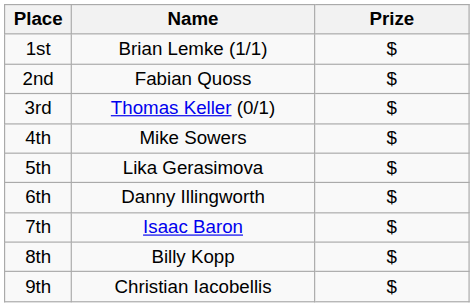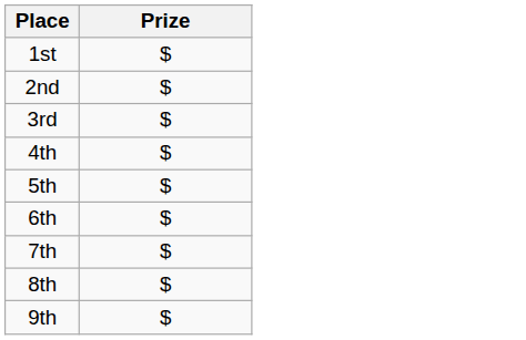- column: Name | Brian Lemke (1/1) | Fabian Quoss | Thomas Keller (0/1) | Mike Sowers | Lika Gerasimova | Danny Illingworth | Isaac Baron | Billy Kopp | Christian Iacobellis
